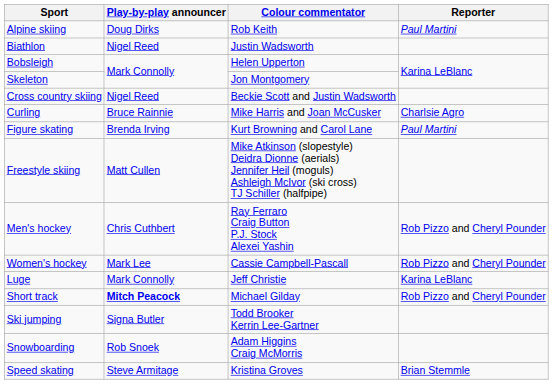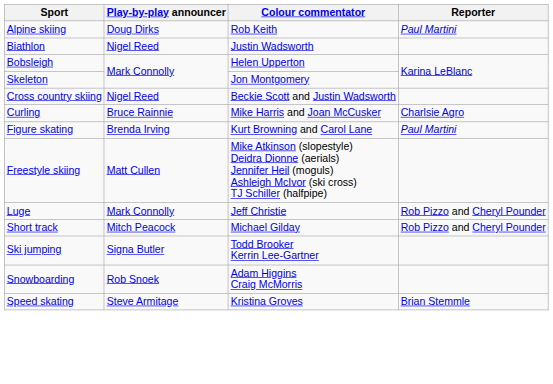- row: Men's hockey | Chris Cuthbert | Ray Ferraro Craig Button P.J. Stock Alexei Yashin | Rob Pizzo and Cheryl Pounder
- row: Women's hockey | Mark Lee | Cassie Campbell-Pascall | Rob Pizzo and Cheryl Pounder
Luge | Reporter: Karina LeBlanc -> Rob Pizzo and Cheryl Pounder
Short track | Play-by-play announcer: bold -> normal
